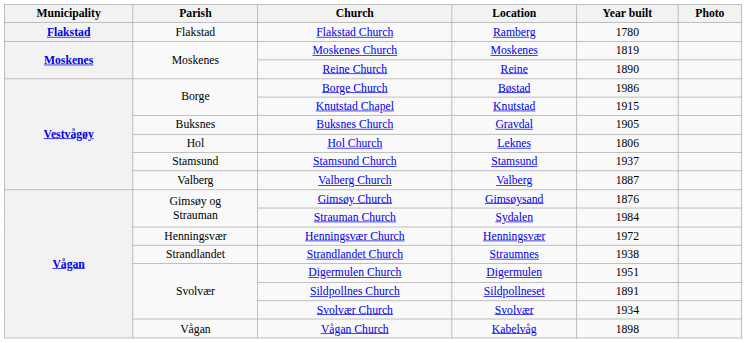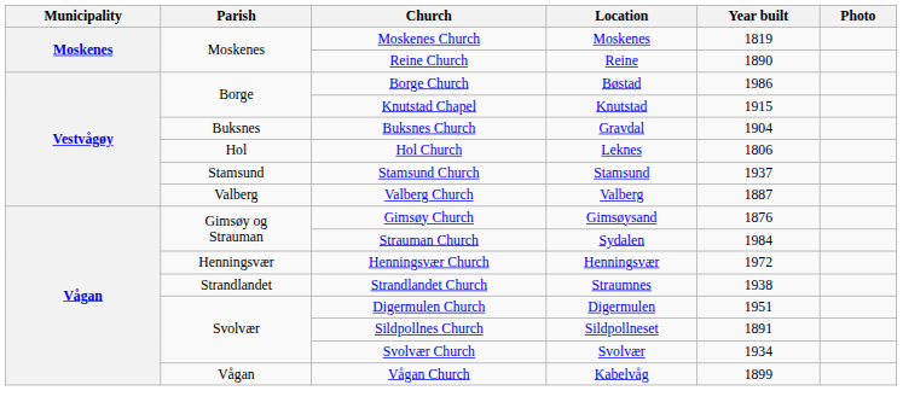- row: Flakstad | Flakstad | Flakstad Church | Ramberg | 1780
Buksnes Church | Year built: 1905 -> 1904
Vågan Church | Year built: 1898 -> 1899
